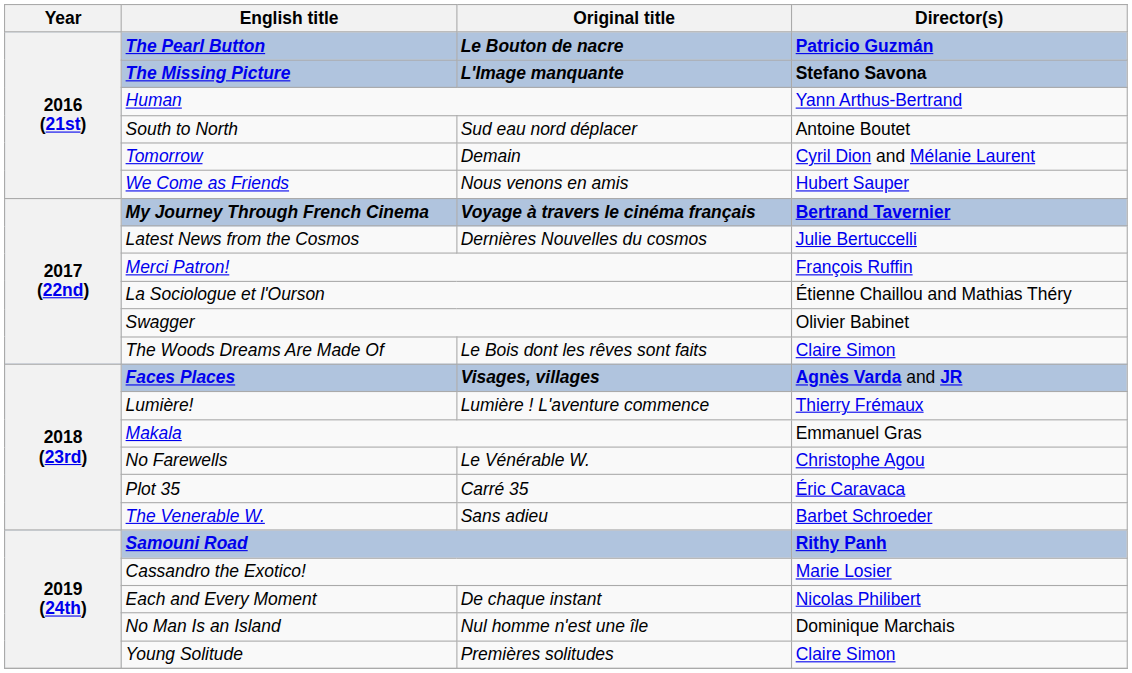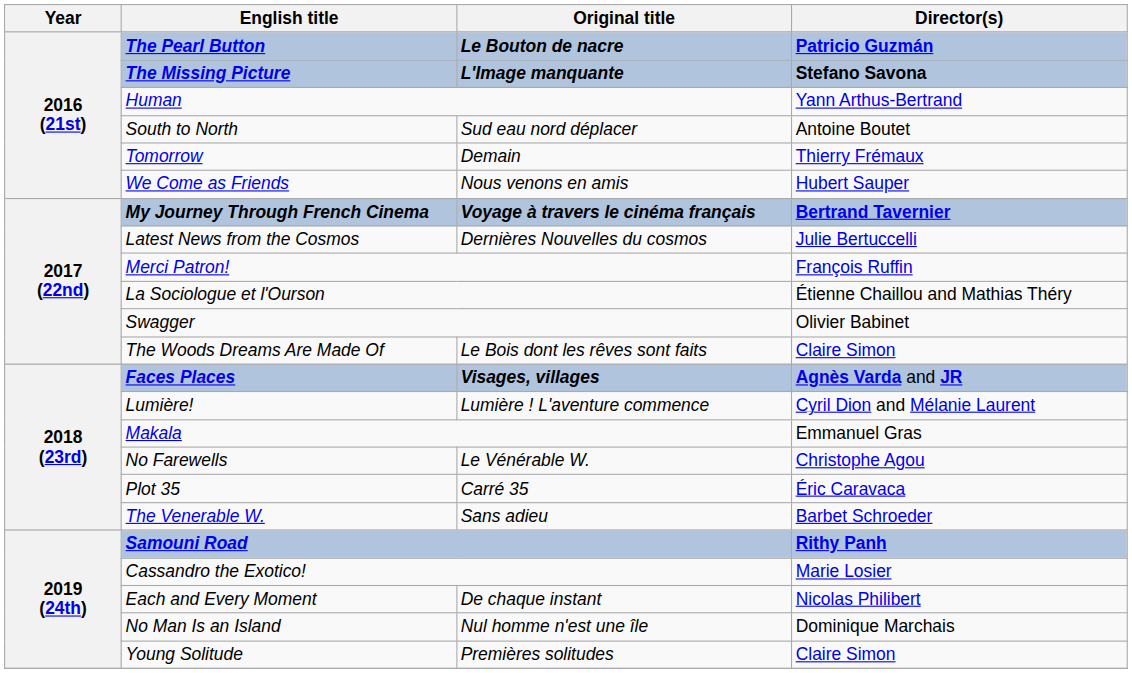Tomorrow | Director(s): Cyril Dion and Mélanie Laurent -> Thierry Frémaux
Lumière! | Director(s): Thierry Frémaux -> Cyril Dion and Mélanie Laurent
